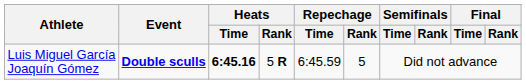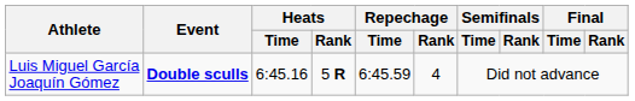Luis Miguel García Joaquín Gómez | Heats / Time: bold -> normal
Luis Miguel García Joaquín Gómez | Repechage / Rank: 5 -> 4
